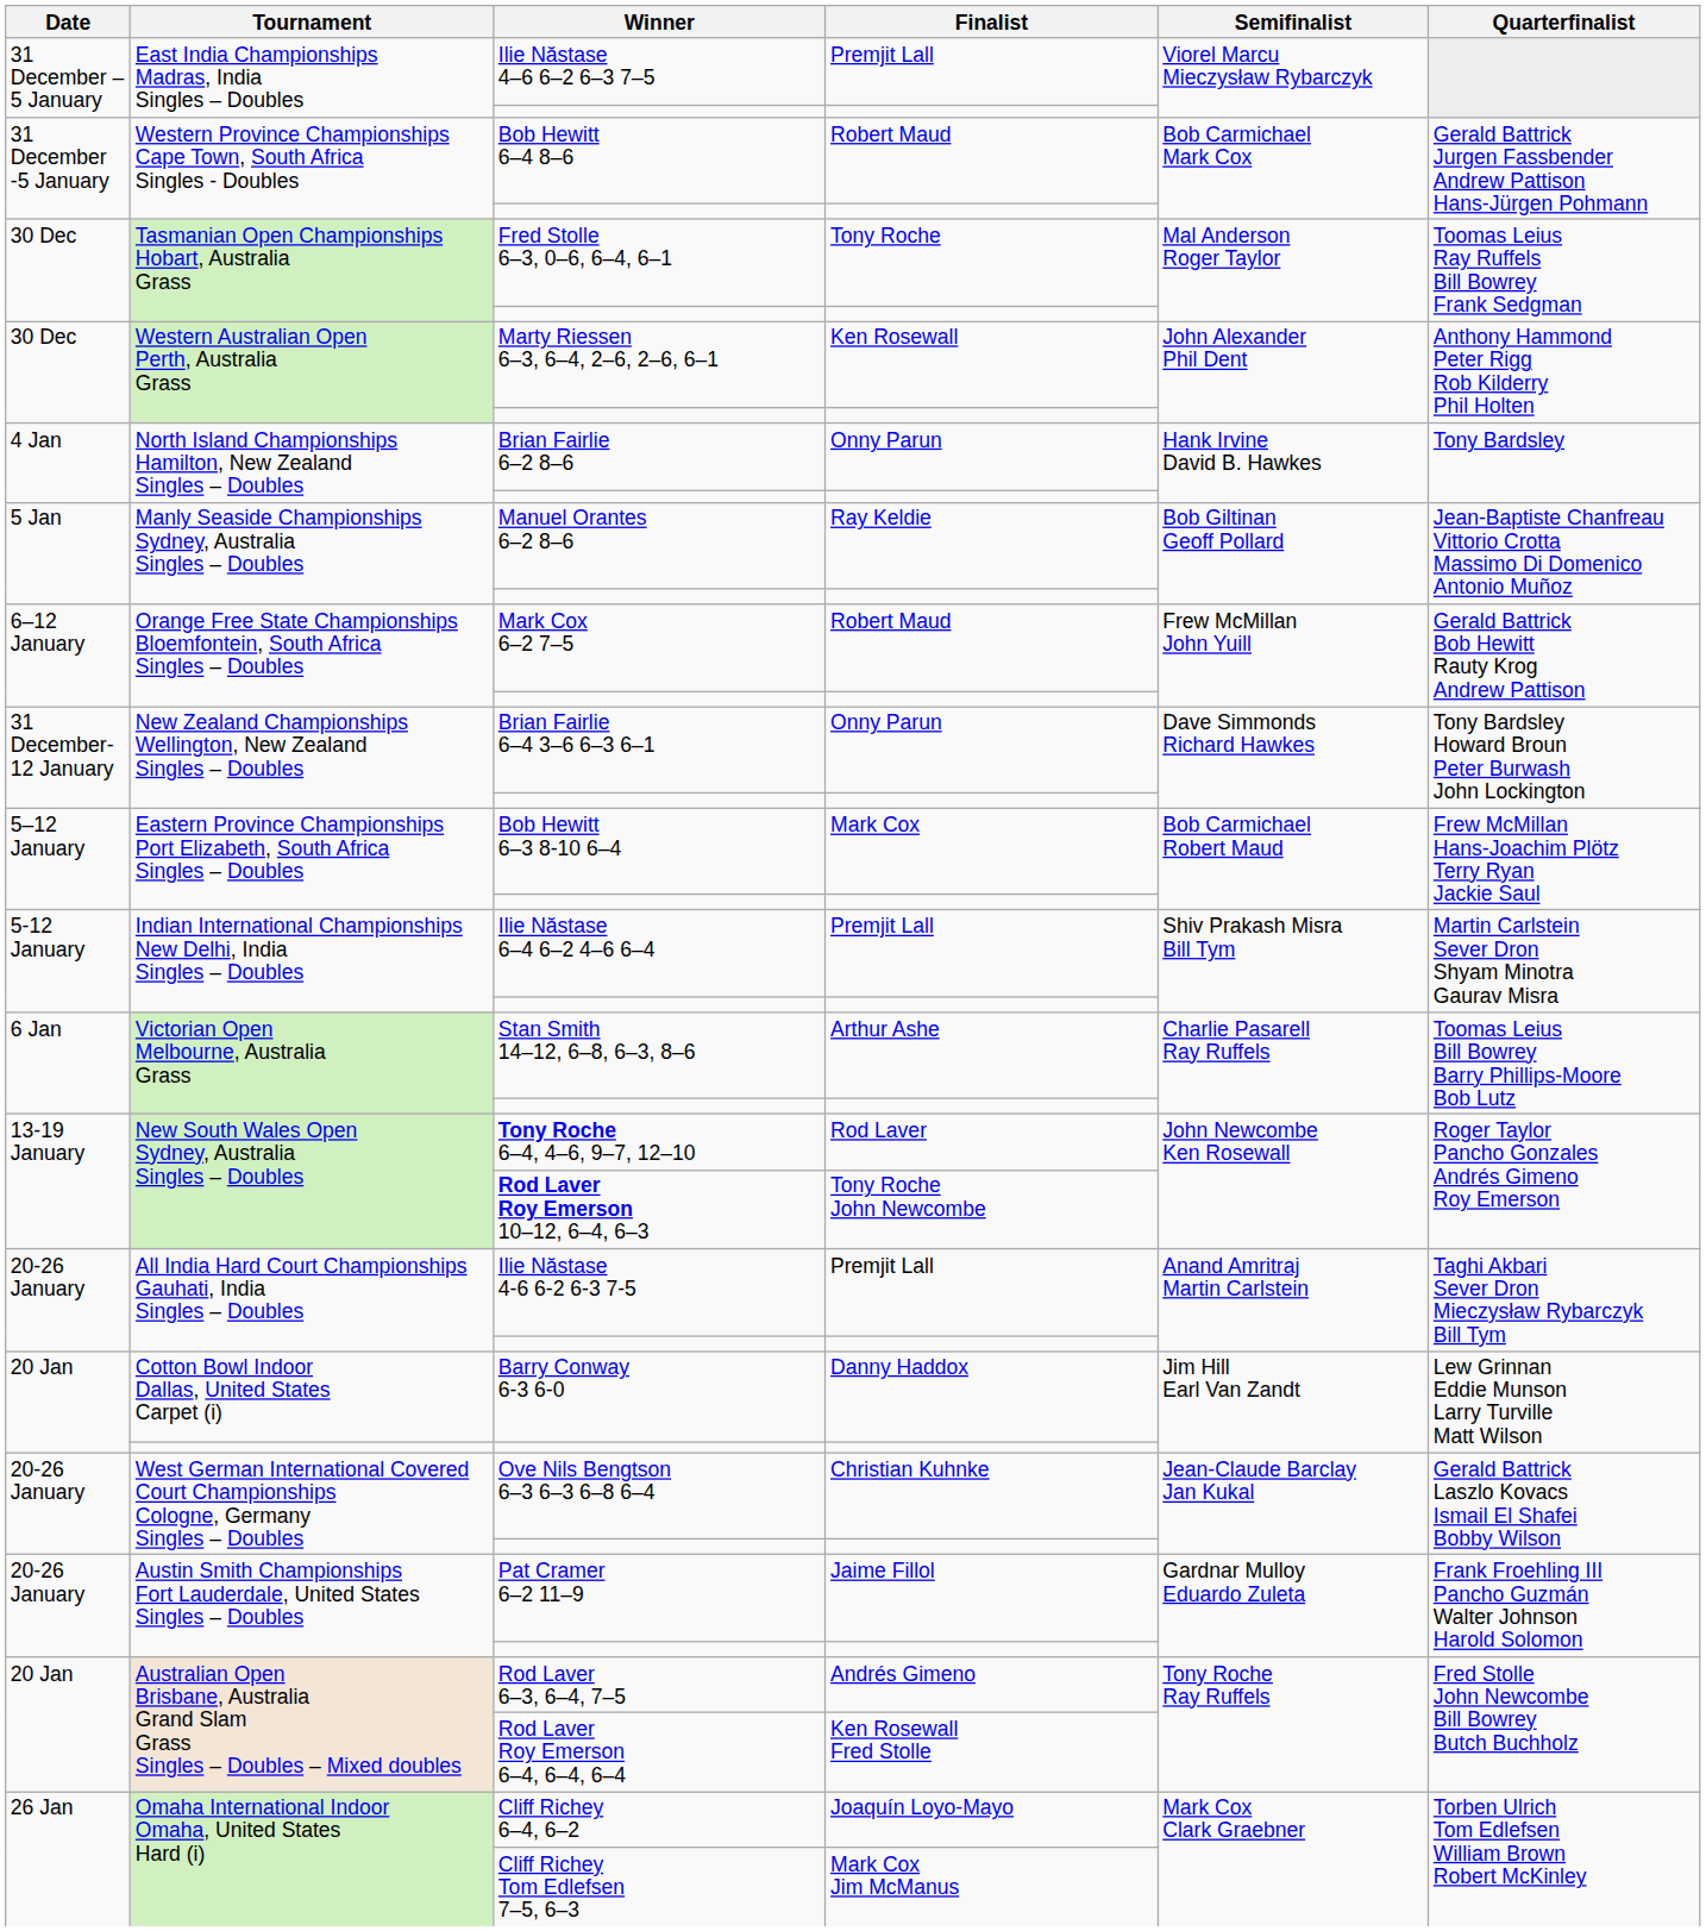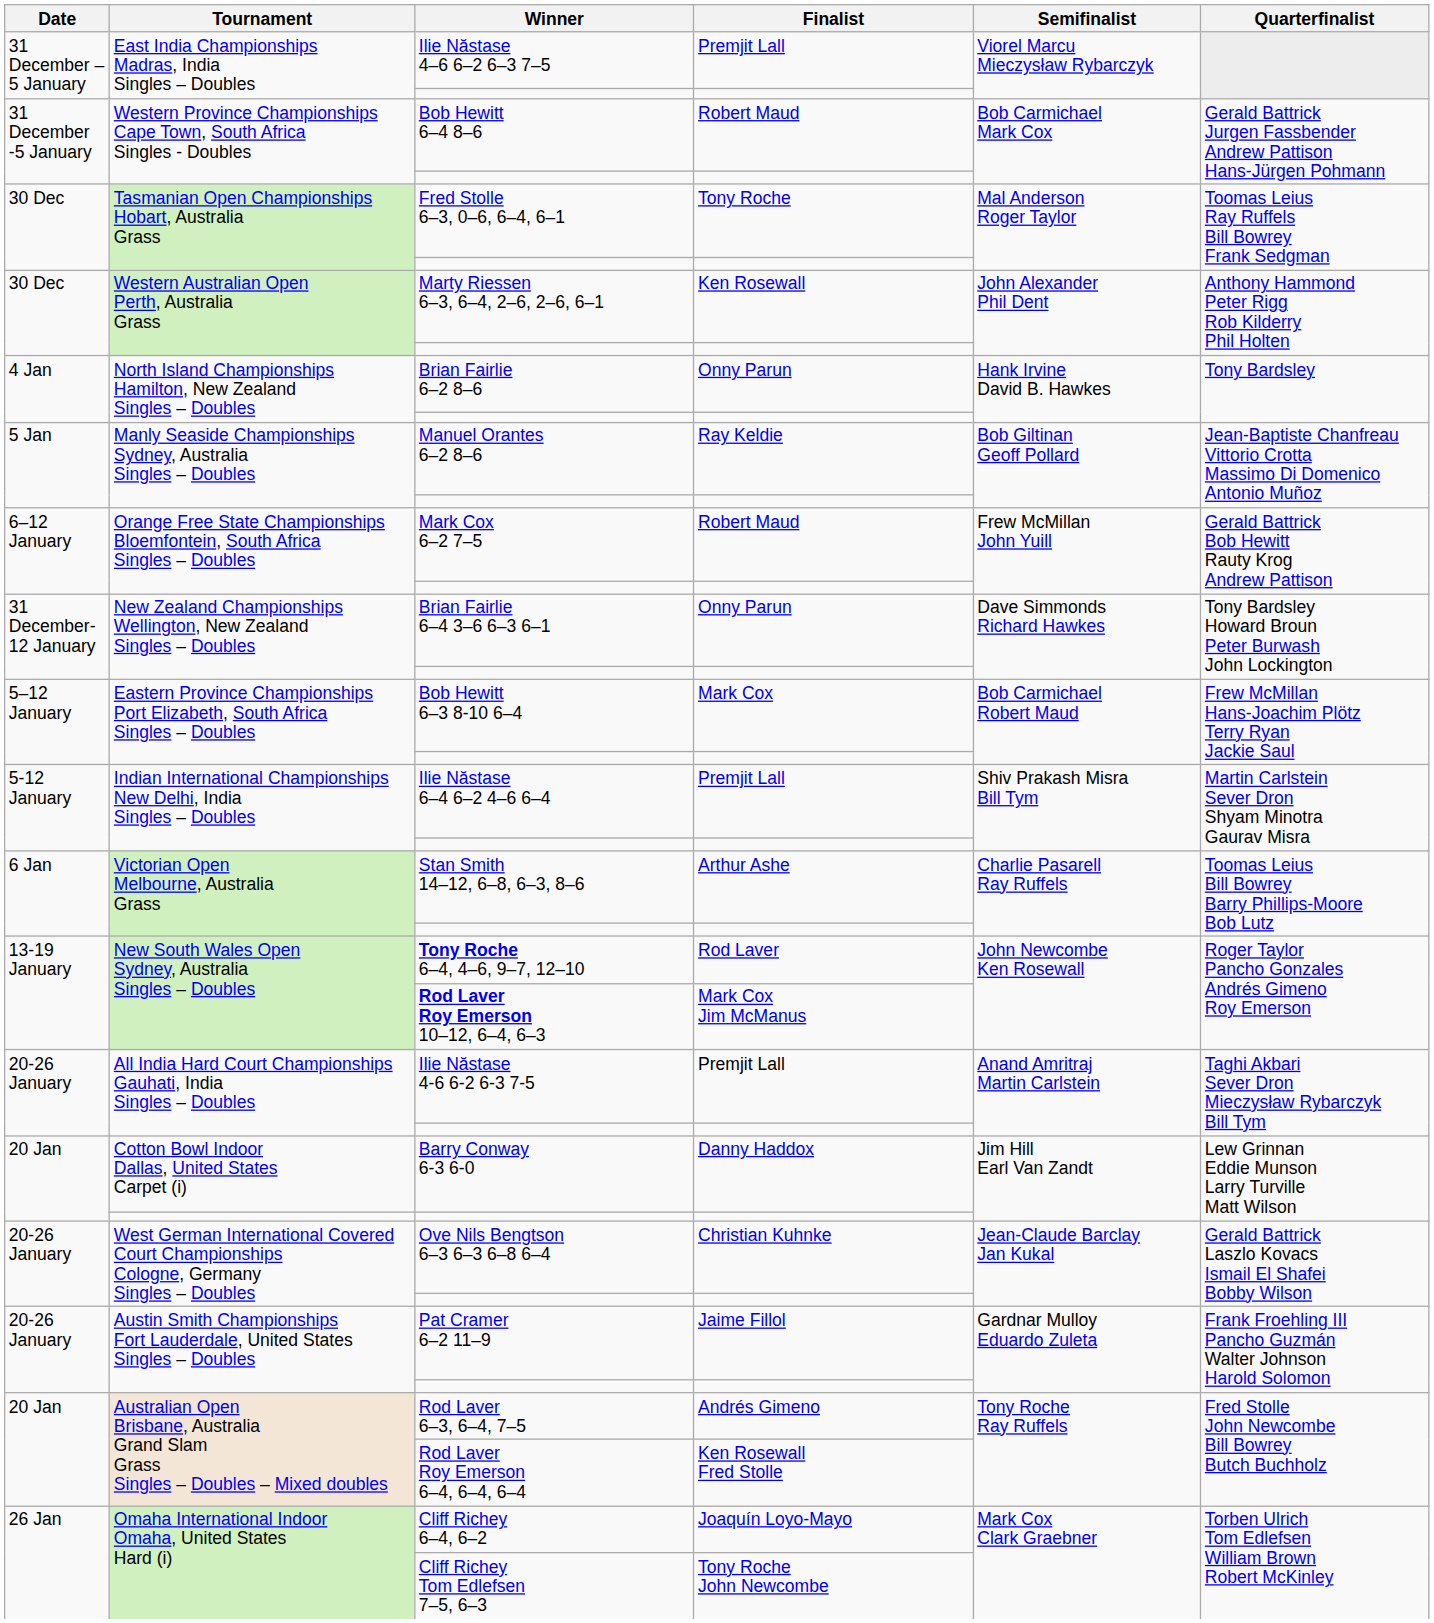Rod Laver Roy Emerson 10–12, 6–4, 6–3 | Finalist: Tony Roche John Newcombe -> Mark Cox Jim McManus
Cliff Richey Tom Edlefsen 7–5, 6–3 | Finalist: Mark Cox Jim McManus -> Tony Roche John Newcombe
